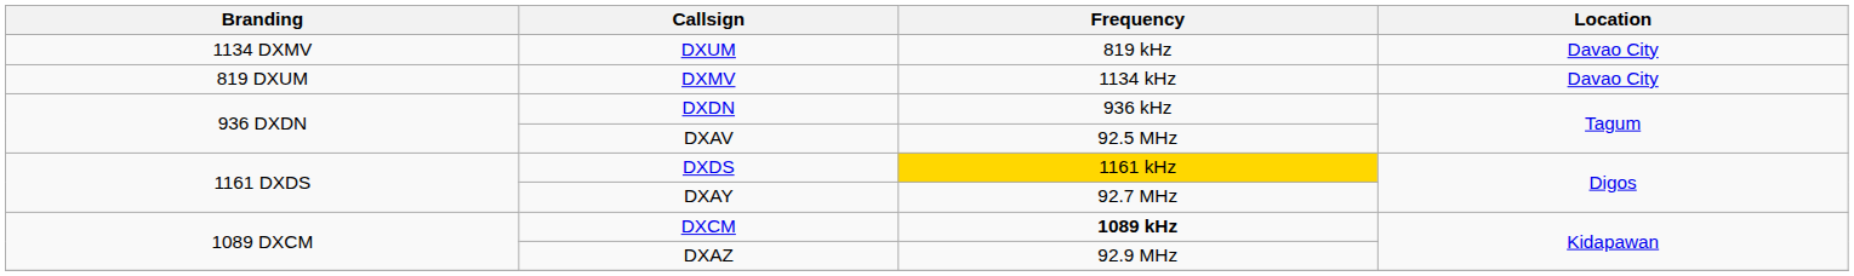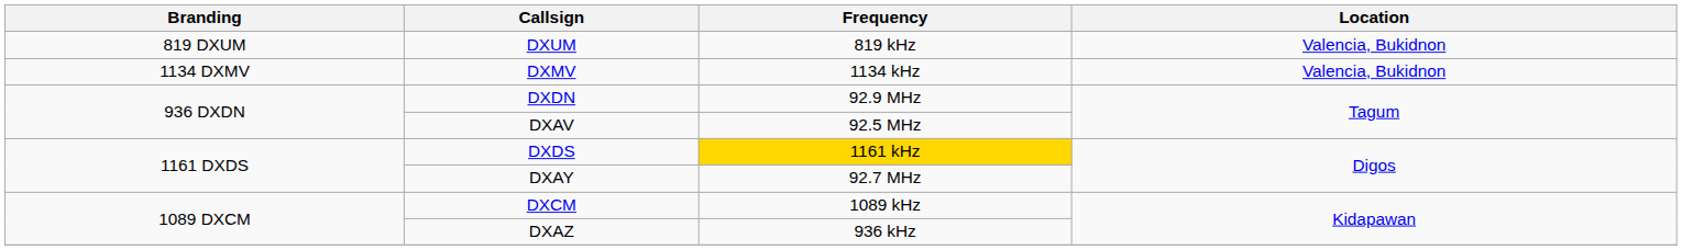DXUM | Branding: 1134 DXMV -> 819 DXUM
DXUM | Location: Davao City -> Valencia, Bukidnon
DXMV | Branding: 819 DXUM -> 1134 DXMV
DXMV | Location: Davao City -> Valencia, Bukidnon
DXDN | Frequency: 936 kHz -> 92.9 MHz
DXCM | Frequency: bold -> normal
DXAZ | Frequency: 92.9 MHz -> 936 kHz
